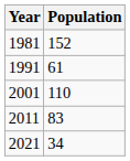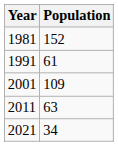2001 | Population: 110 -> 109
2011 | Population: 83 -> 63
